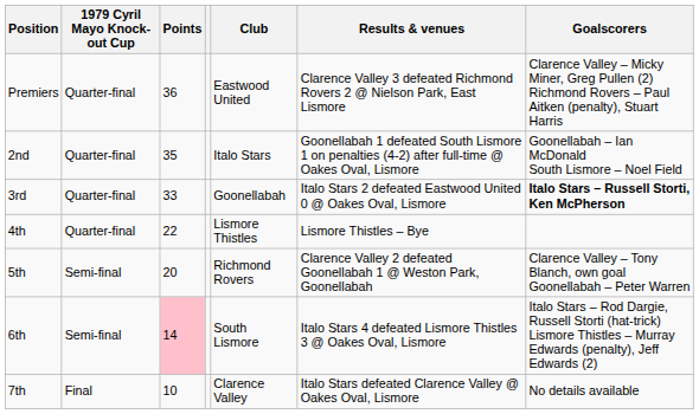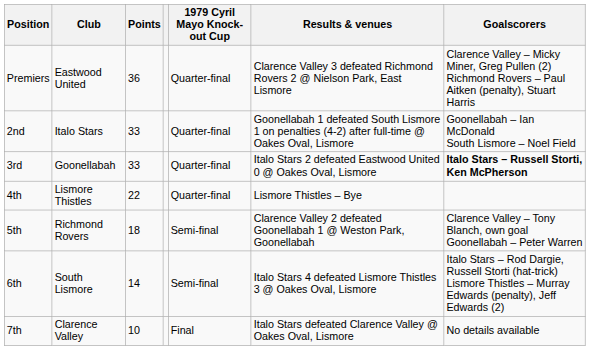columns swapped: Club <-> 1979 Cyril Mayo Knock-out Cup
2nd | Points: 35 -> 33
5th | Points: 20 -> 18
6th | Points: pink background -> no background
